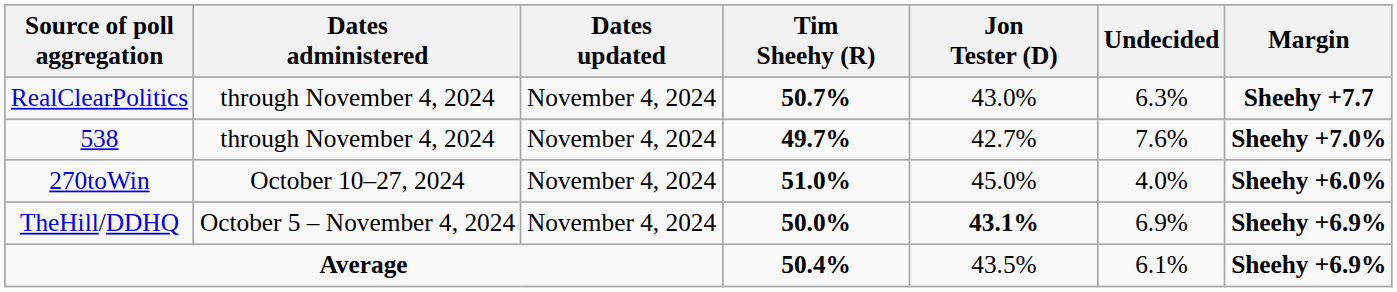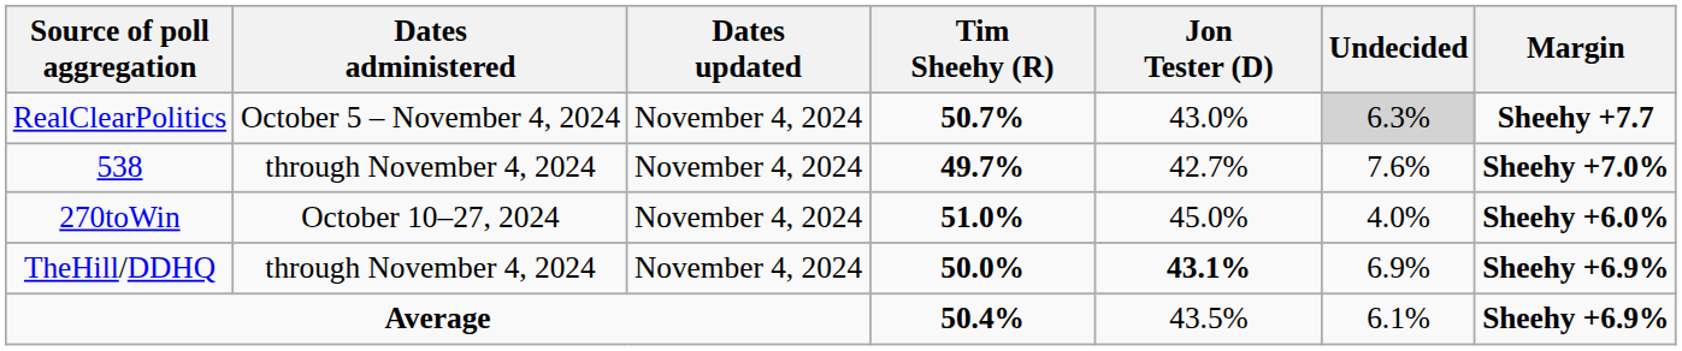RealClearPolitics | Dates administered: through November 4, 2024 -> October 5 – November 4, 2024
RealClearPolitics | Undecided: no background -> lightgrey background
TheHill/DDHQ | Dates administered: October 5 – November 4, 2024 -> through November 4, 2024
